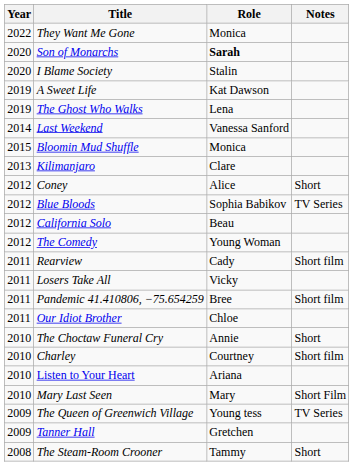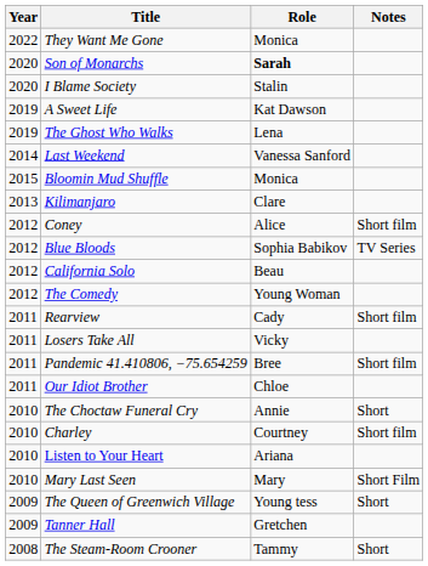Coney | Notes: Short -> Short film
The Queen of Greenwich Village | Notes: TV Series -> Short
